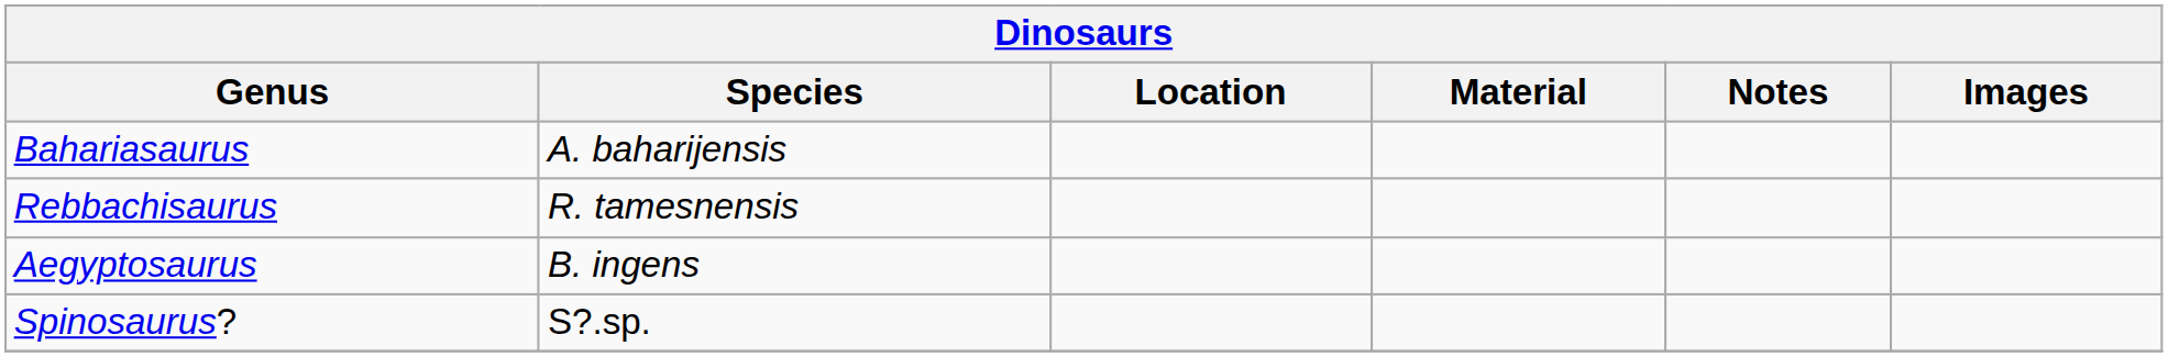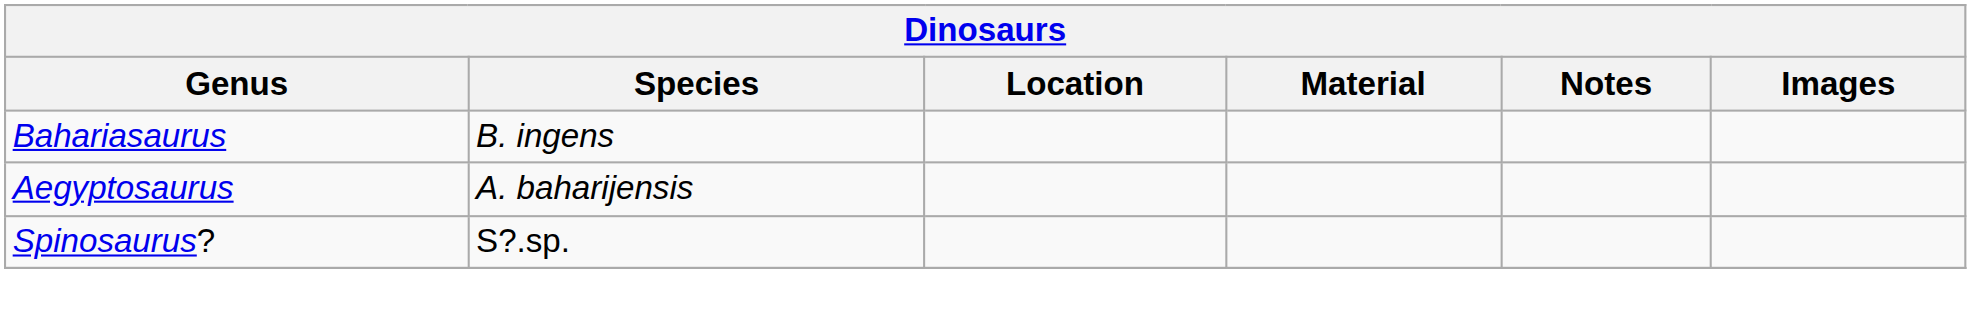Bahariasaurus | Species: A. baharijensis -> B. ingens
- row: Rebbachisaurus | R. tamesnensis
Aegyptosaurus | Species: B. ingens -> A. baharijensis
